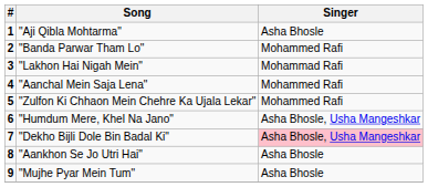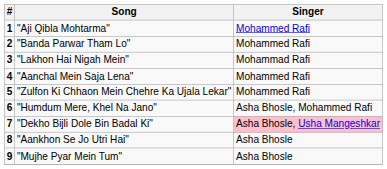"Aji Qibla Mohtarma" | Singer: Asha Bhosle -> Mohammed Rafi
"Humdum Mere, Khel Na Jano" | Singer: Asha Bhosle, Usha Mangeshkar -> Asha Bhosle, Mohammed Rafi
